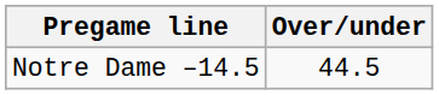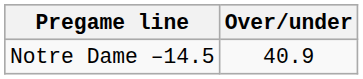Notre Dame –14.5 | Over/under: 44.5 -> 40.9
